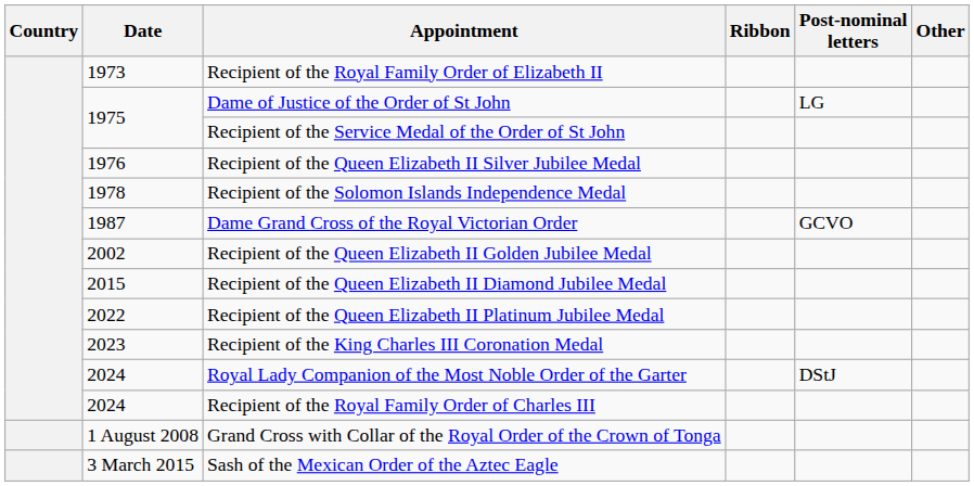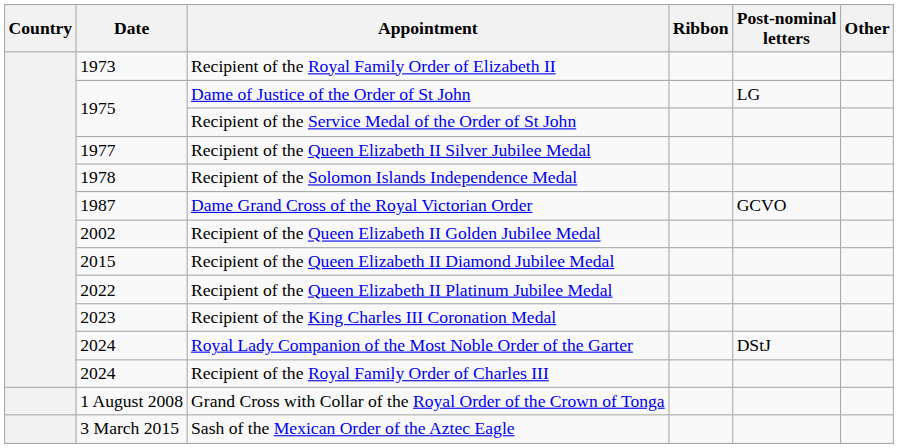Recipient of the Queen Elizabeth II Silver Jubilee Medal | Date: 1976 -> 1977
